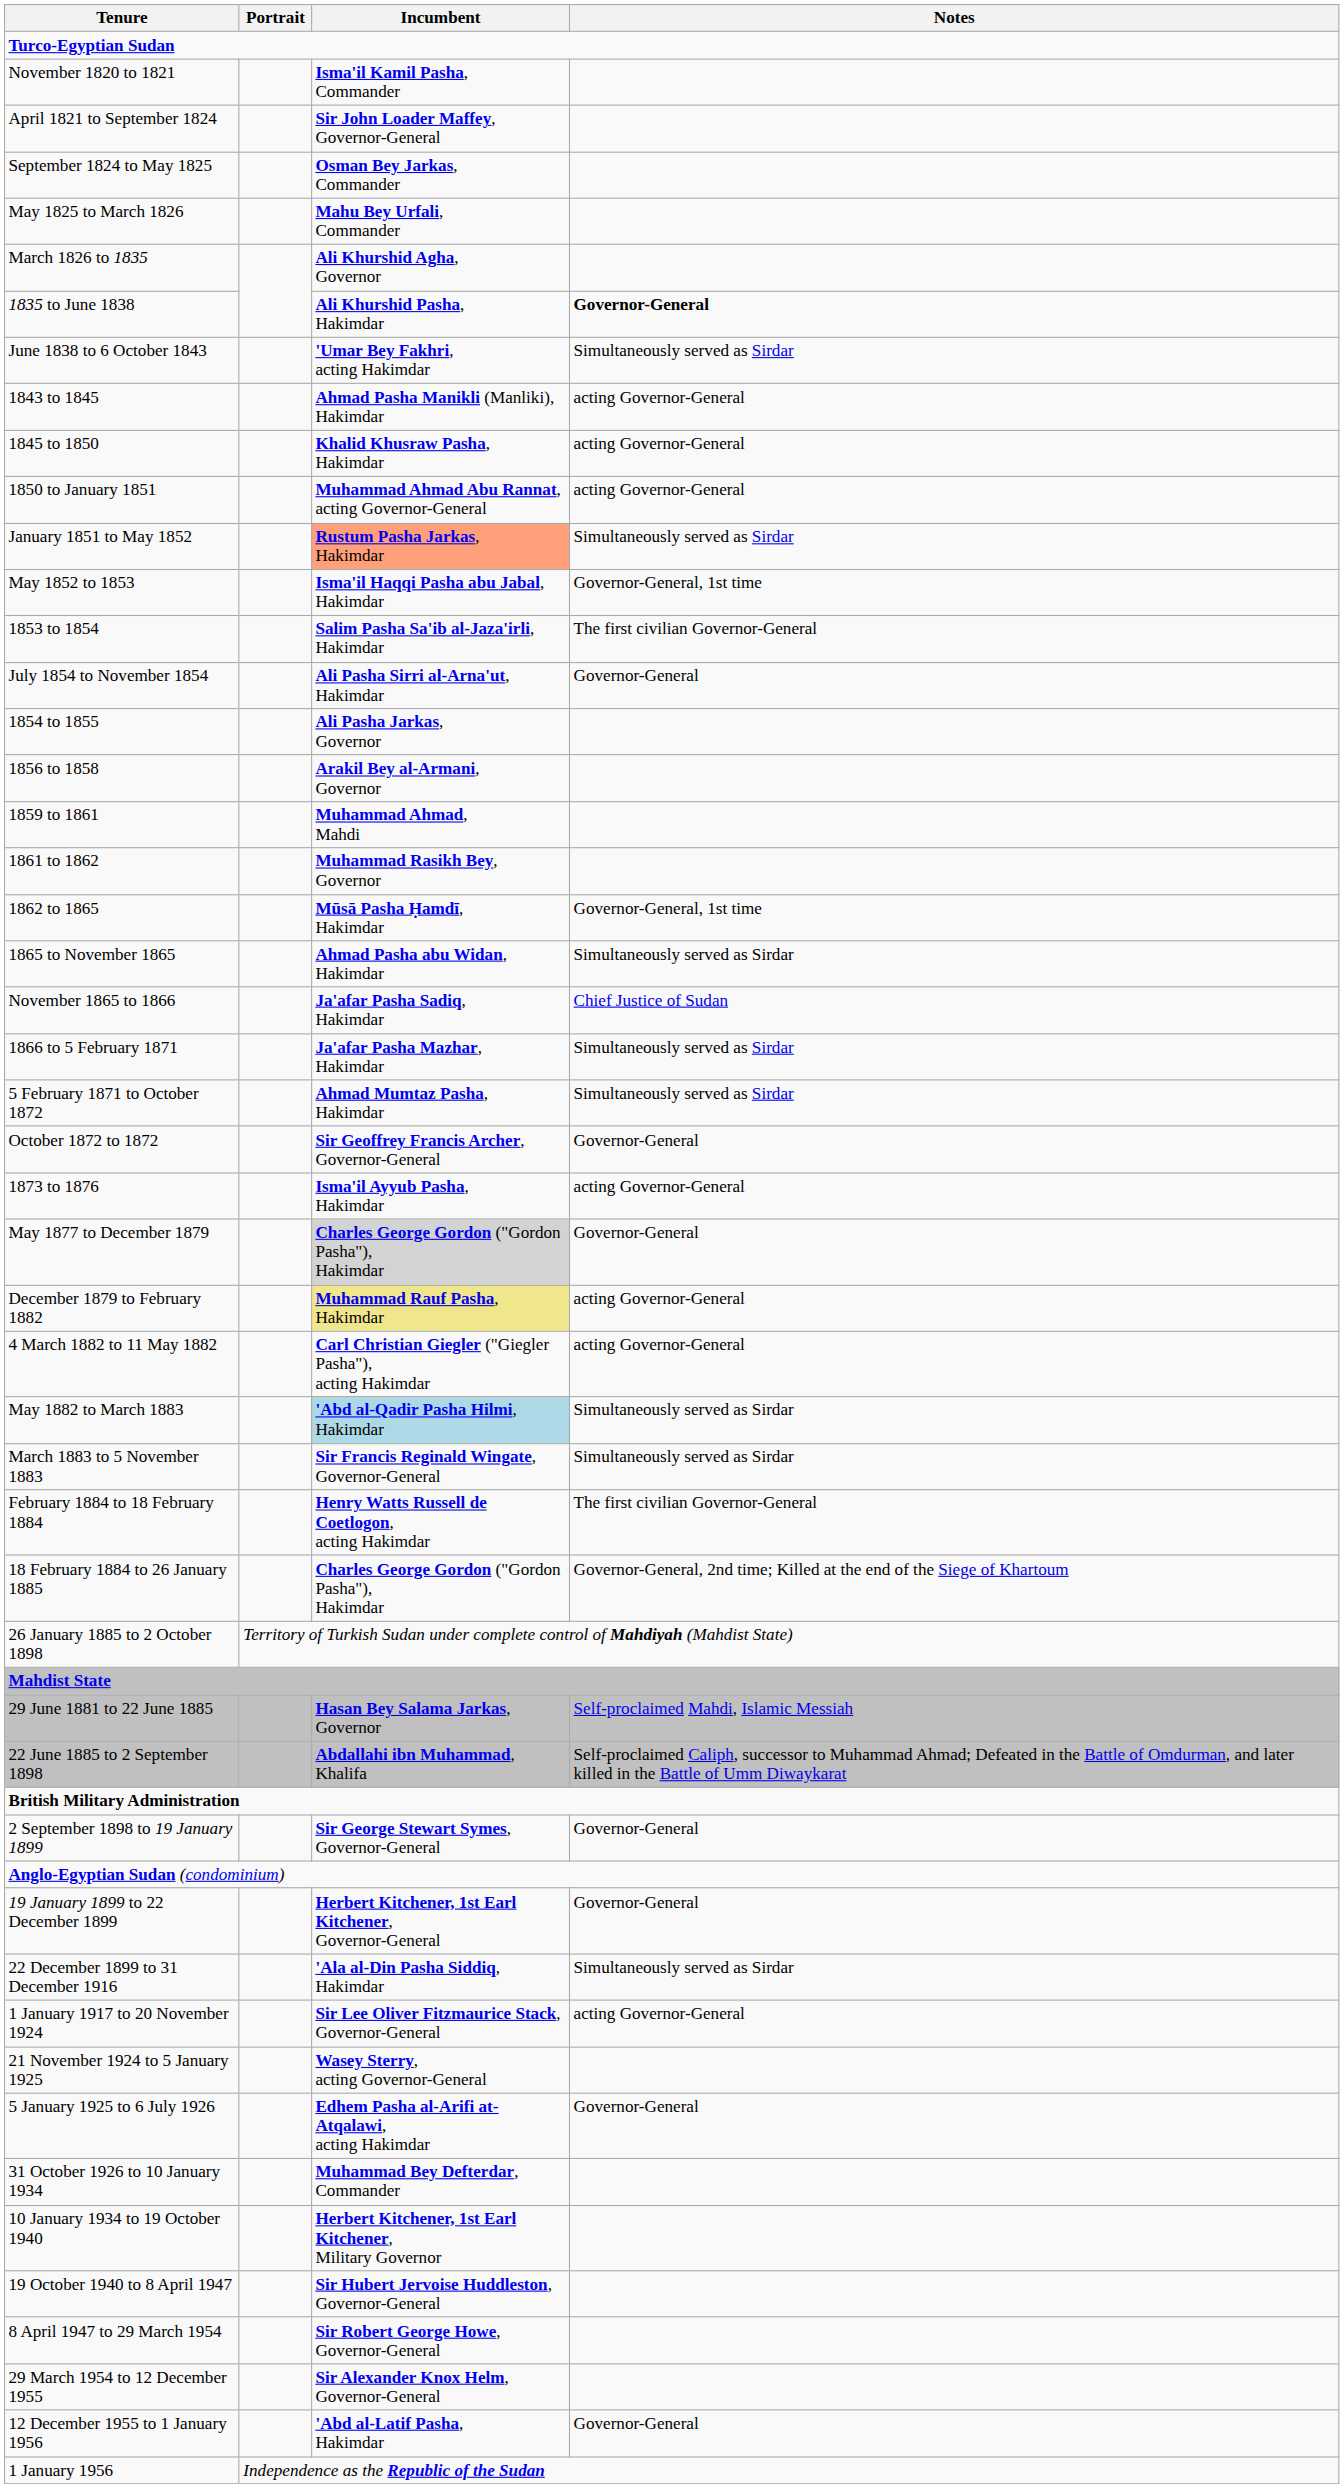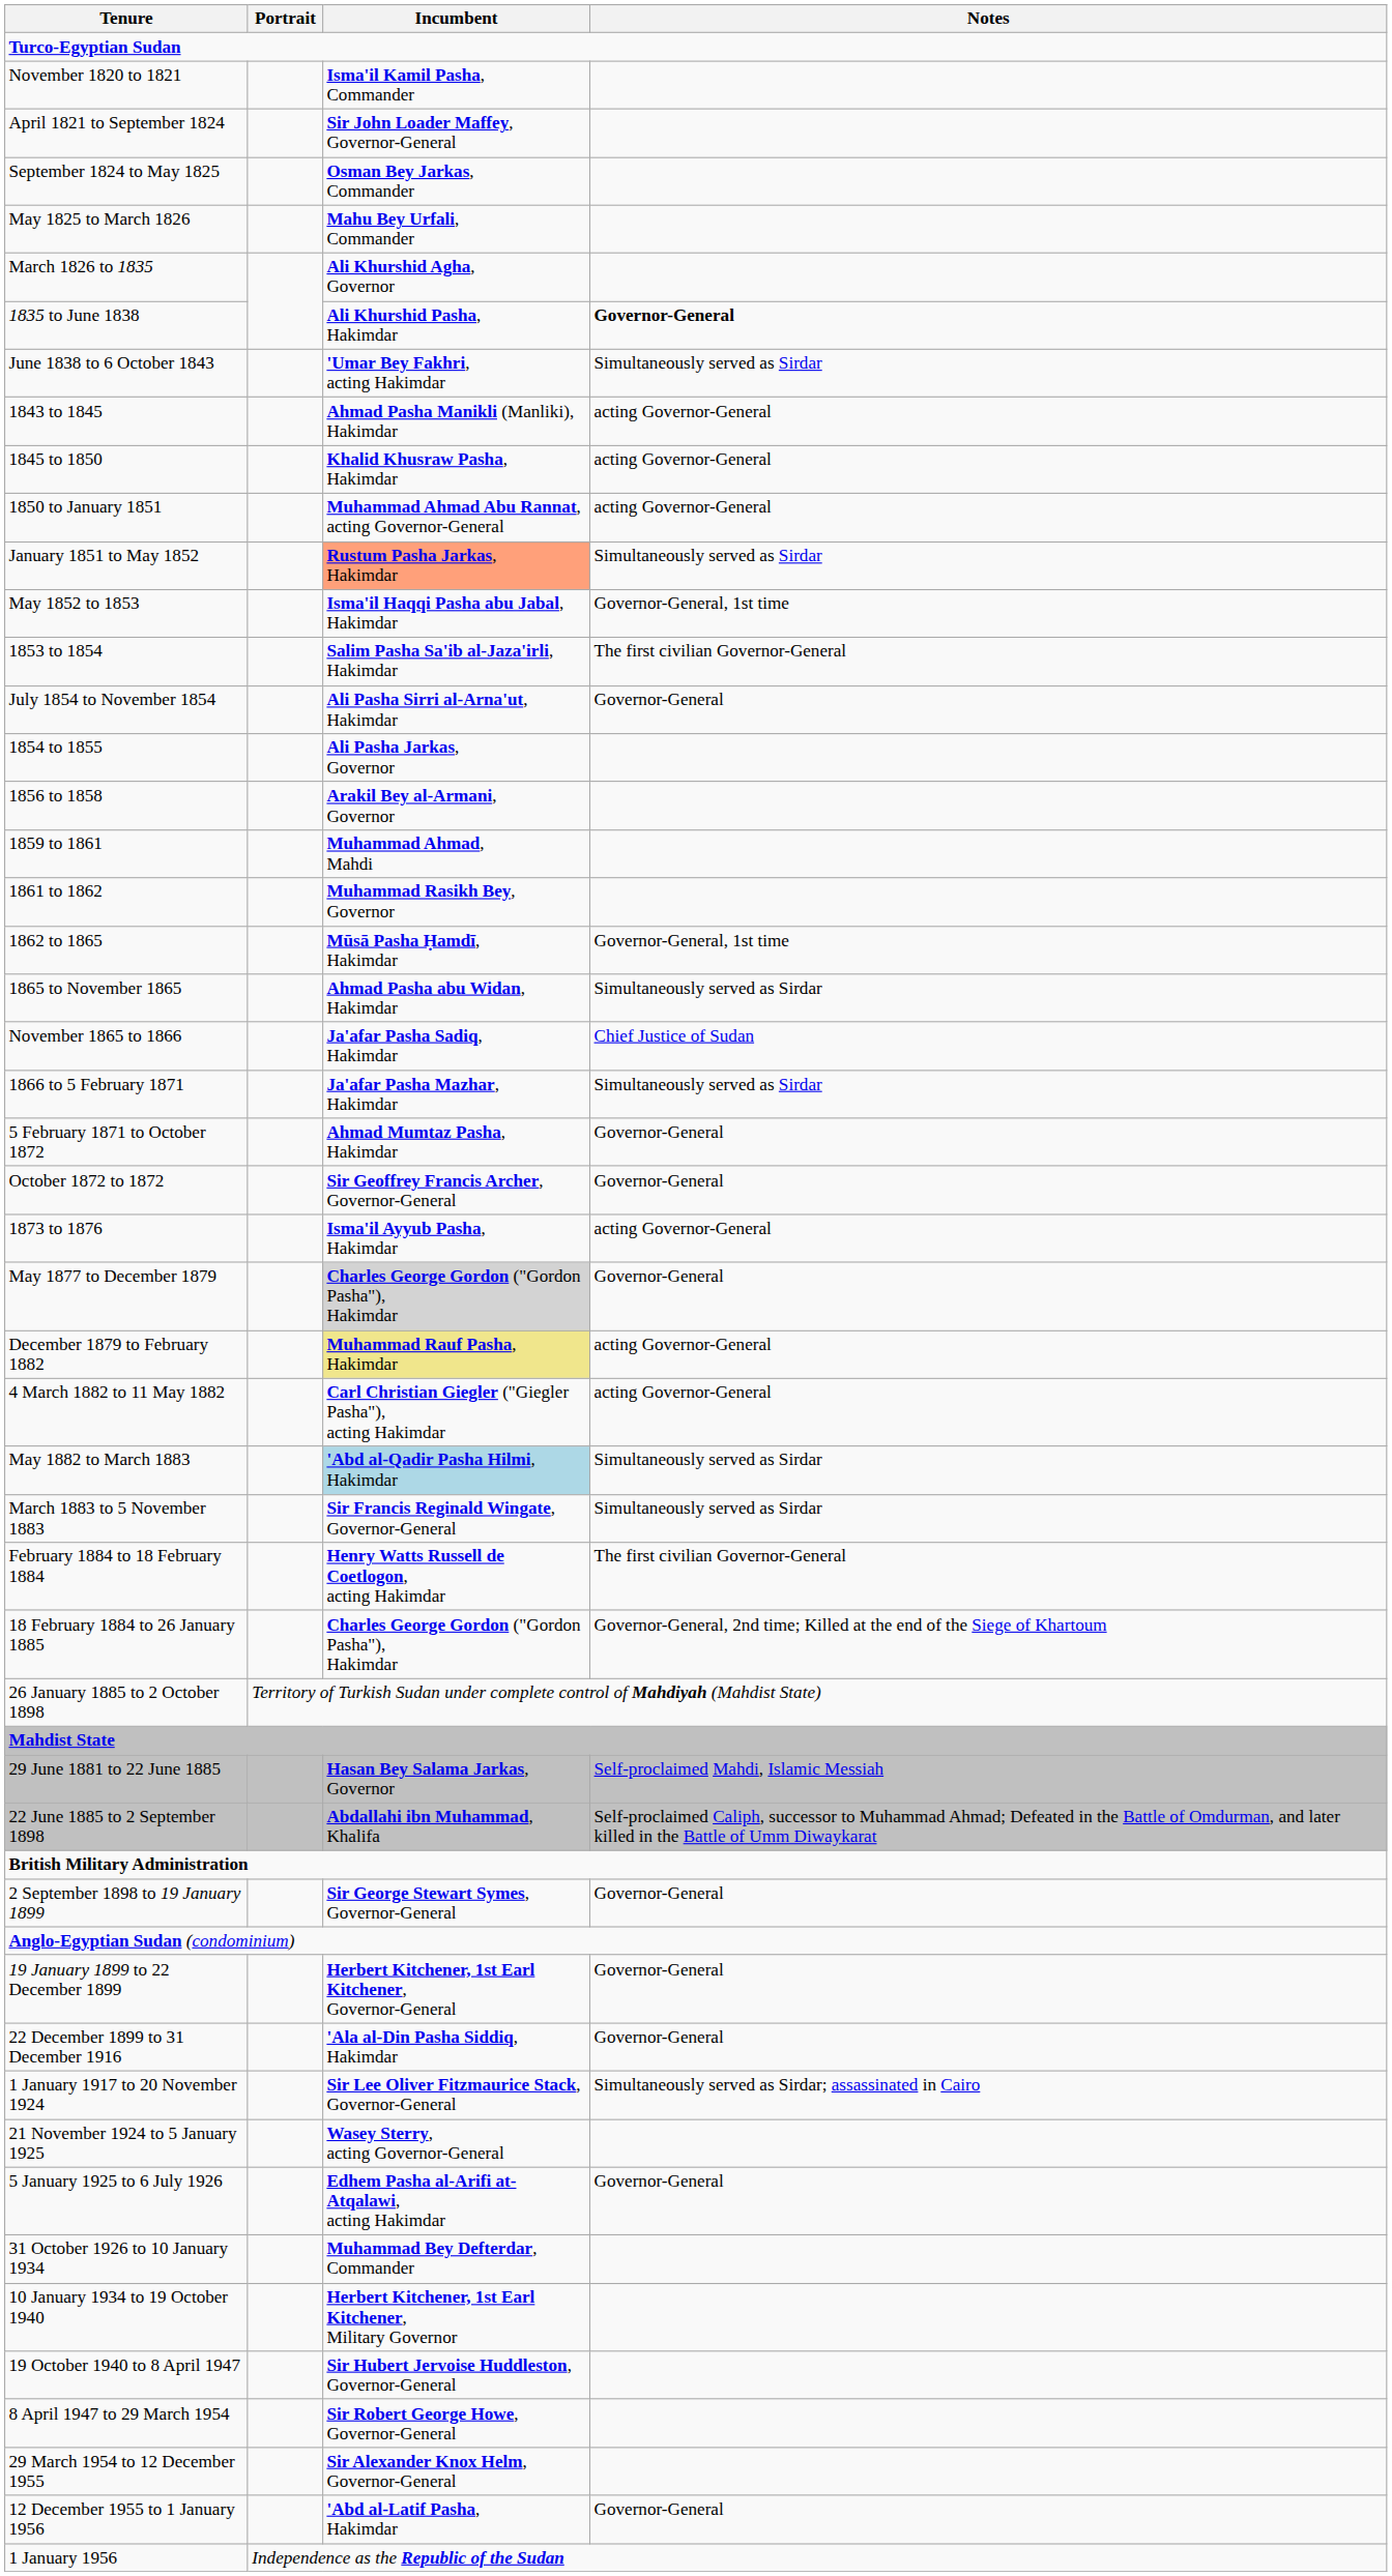5 February 1871 to October 1872 | Notes: Simultaneously served as Sirdar -> Governor-General
22 December 1899 to 31 December 1916 | Notes: Simultaneously served as Sirdar -> Governor-General
1 January 1917 to 20 November 1924 | Notes: acting Governor-General -> Simultaneously served as Sirdar; assassinated in Cairo
